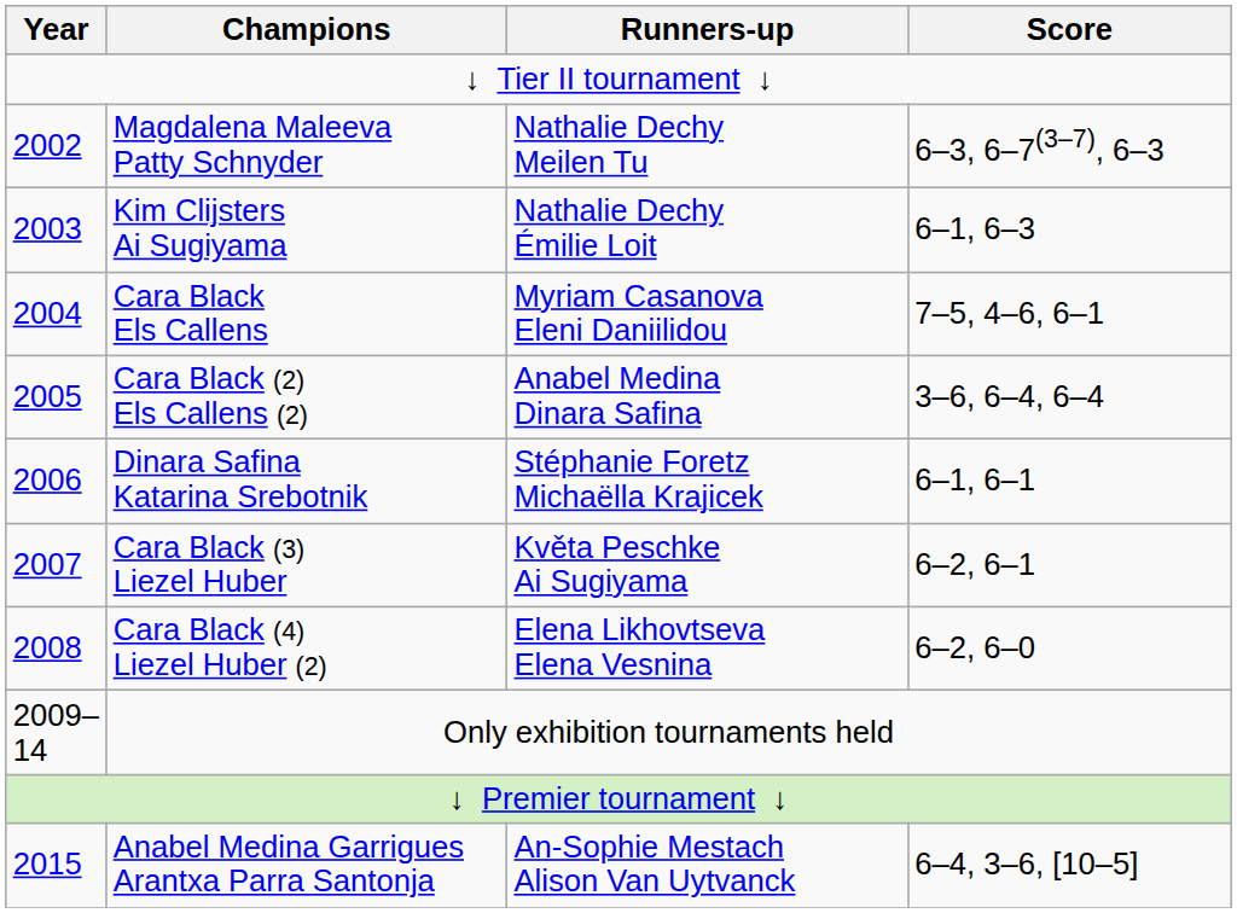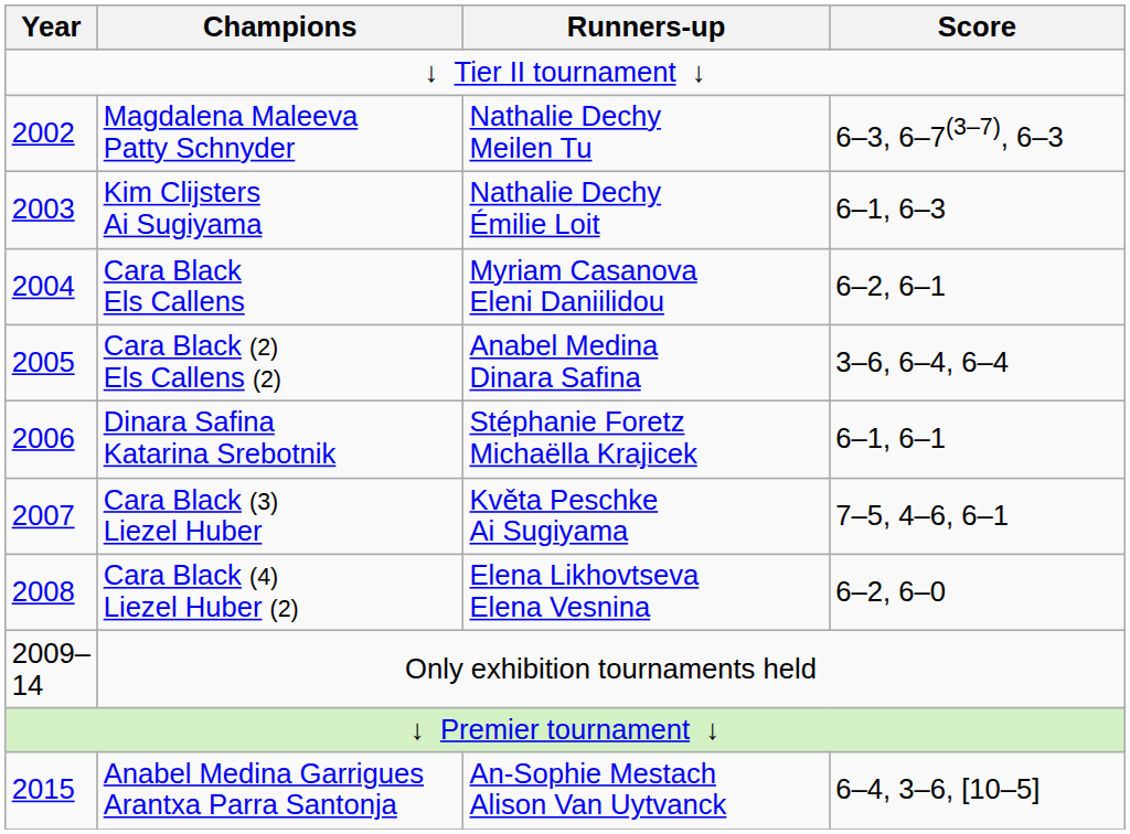Cara Black Els Callens | Score: 7–5, 4–6, 6–1 -> 6–2, 6–1
Cara Black (3) Liezel Huber | Score: 6–2, 6–1 -> 7–5, 4–6, 6–1
